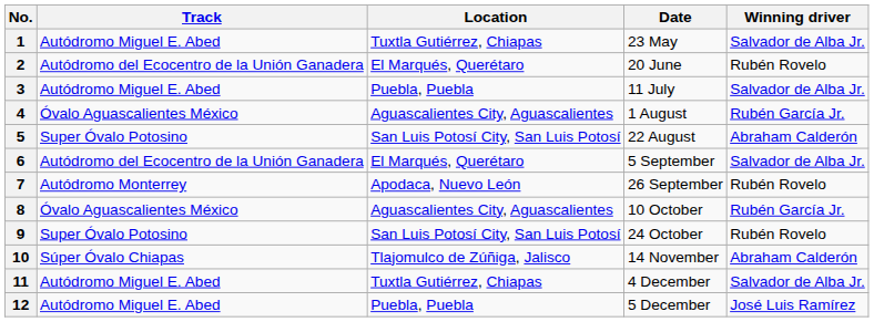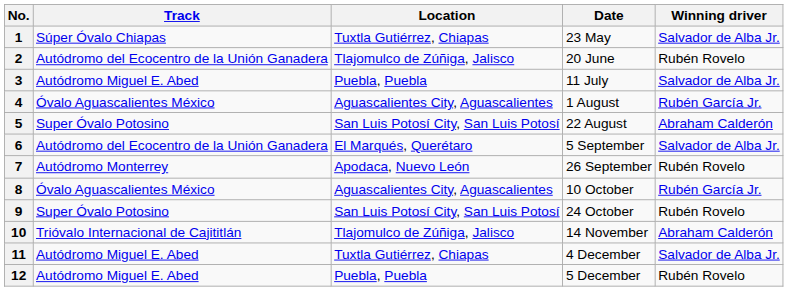1 | Track: Autódromo Miguel E. Abed -> Súper Óvalo Chiapas
2 | Location: El Marqués, Querétaro -> Tlajomulco de Zúñiga, Jalisco
10 | Track: Súper Óvalo Chiapas -> Trióvalo Internacional de Cajititlán
12 | Winning driver: José Luis Ramírez -> Rubén Rovelo
